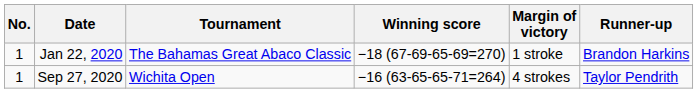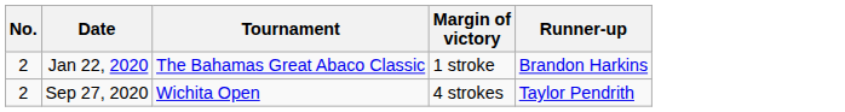- column: Winning score | −18 (67-69-65-69=270) | −16 (63-65-65-71=264)
Jan 22, 2020 | No.: 1 -> 2
Sep 27, 2020 | No.: 1 -> 2
